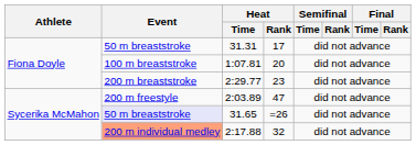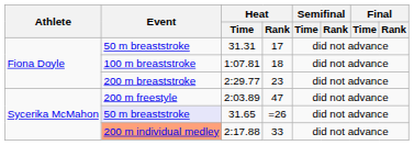1:07.81 | Heat / Rank: 20 -> 18
2:17.88 | Heat / Rank: 32 -> 33
